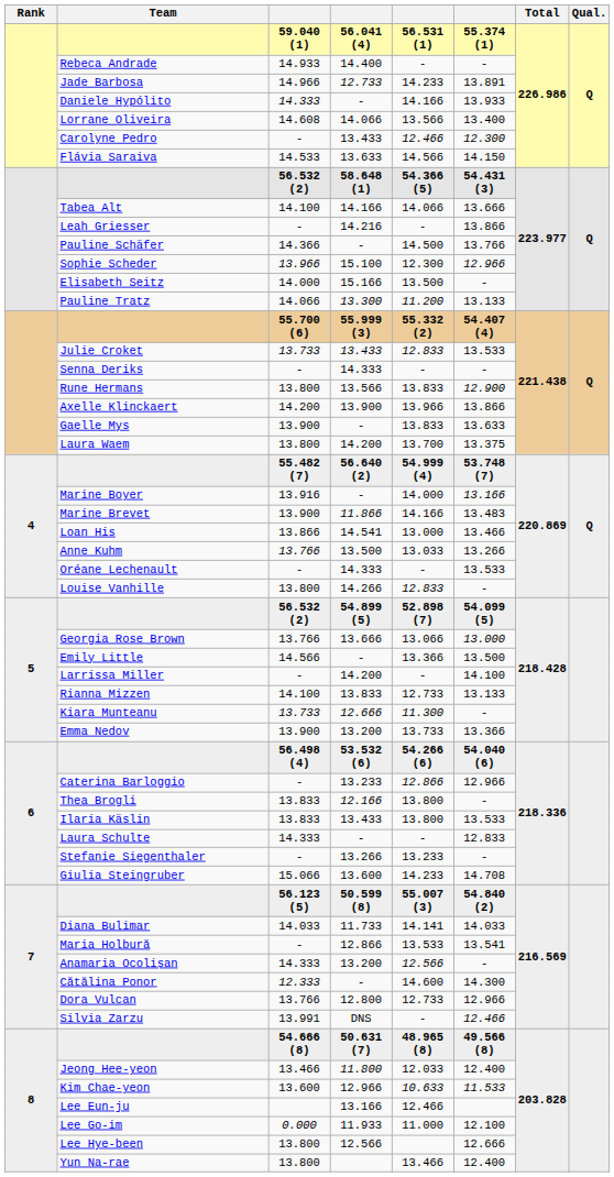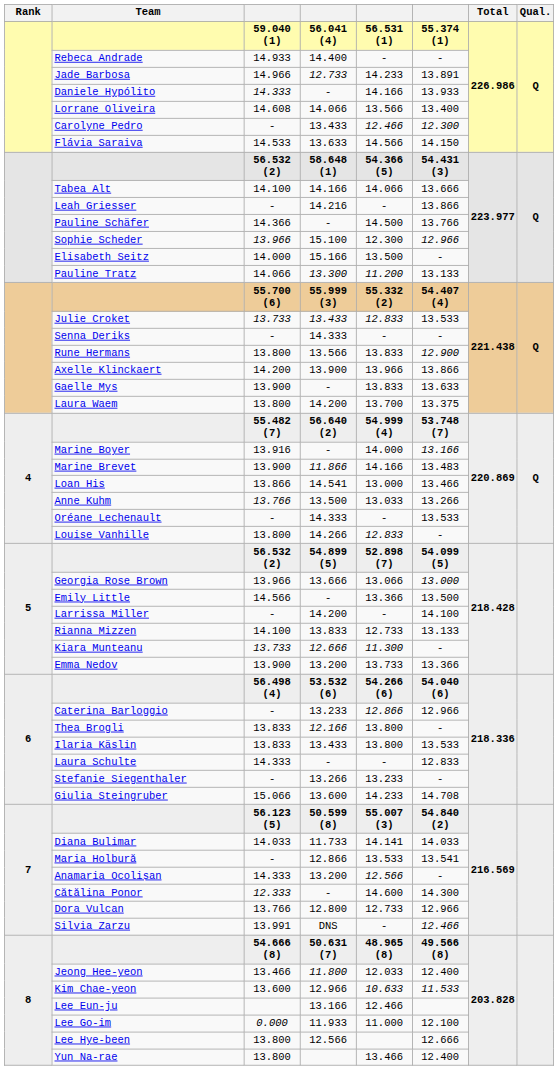Georgia Rose Brown | column 3: 13.766 -> 13.966
